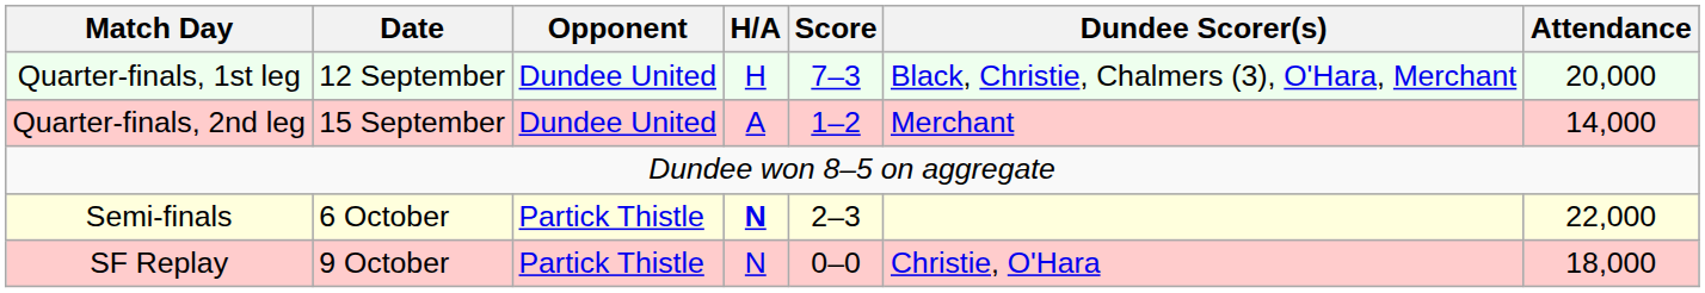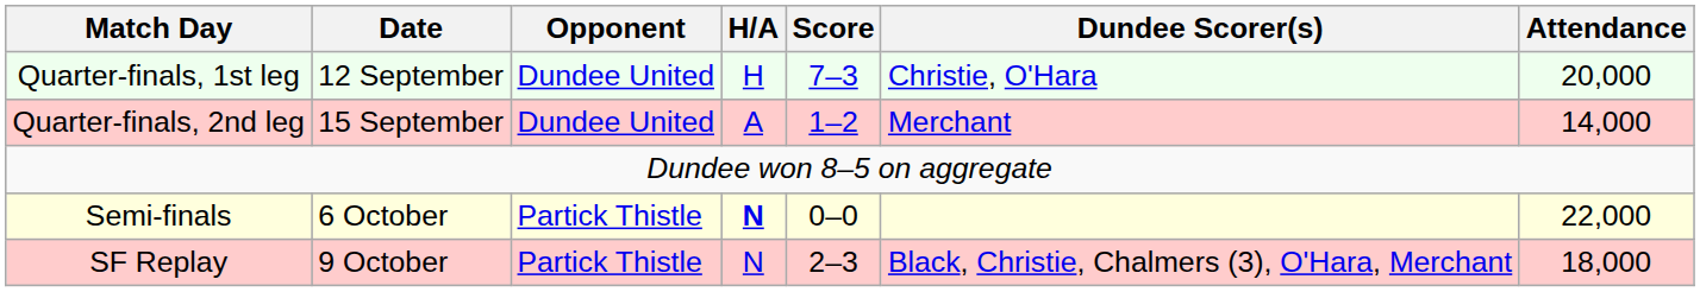Quarter-finals, 1st leg | Dundee Scorer(s): Black, Christie, Chalmers (3), O'Hara, Merchant -> Christie, O'Hara
Semi-finals | Score: 2–3 -> 0–0
SF Replay | Score: 0–0 -> 2–3
SF Replay | Dundee Scorer(s): Christie, O'Hara -> Black, Christie, Chalmers (3), O'Hara, Merchant
